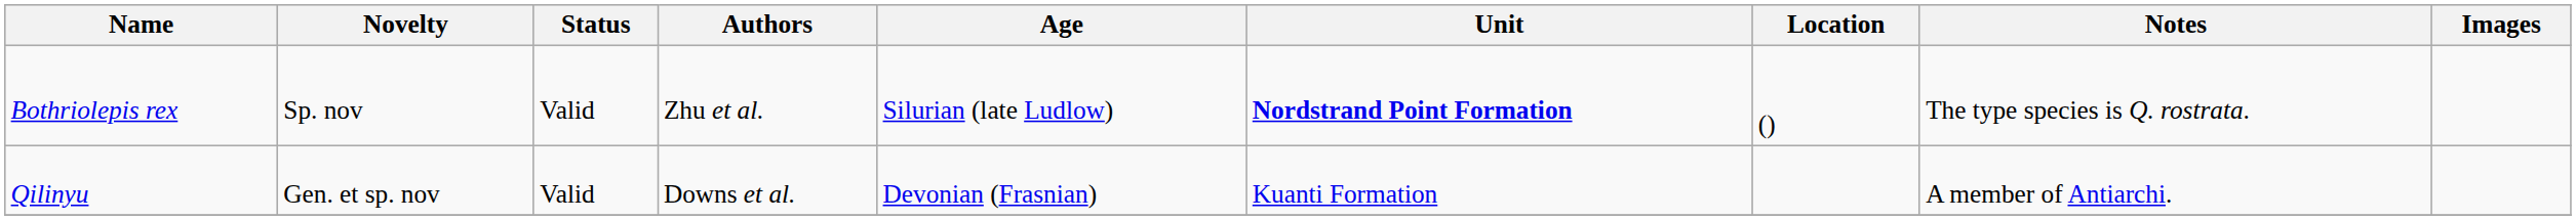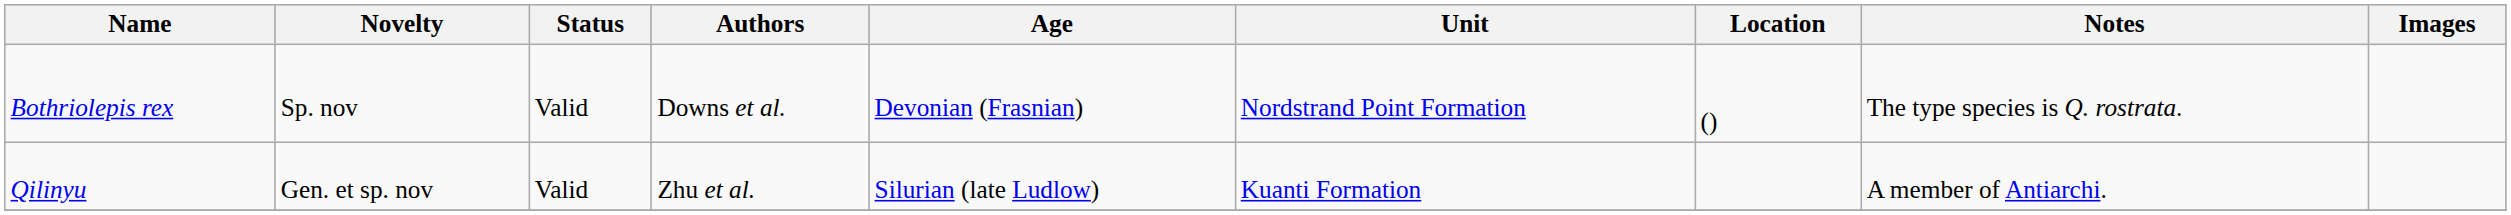Bothriolepis rex | Authors: Zhu et al. -> Downs et al.
Bothriolepis rex | Age: Silurian (late Ludlow) -> Devonian (Frasnian)
Bothriolepis rex | Unit: bold -> normal
Qilinyu | Authors: Downs et al. -> Zhu et al.
Qilinyu | Age: Devonian (Frasnian) -> Silurian (late Ludlow)
